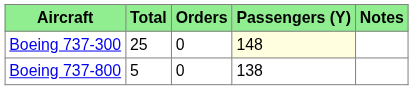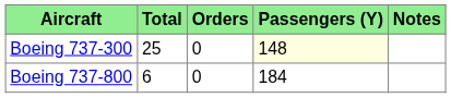Boeing 737-800 | Total: 5 -> 6
Boeing 737-800 | Passengers (Y): 138 -> 184
